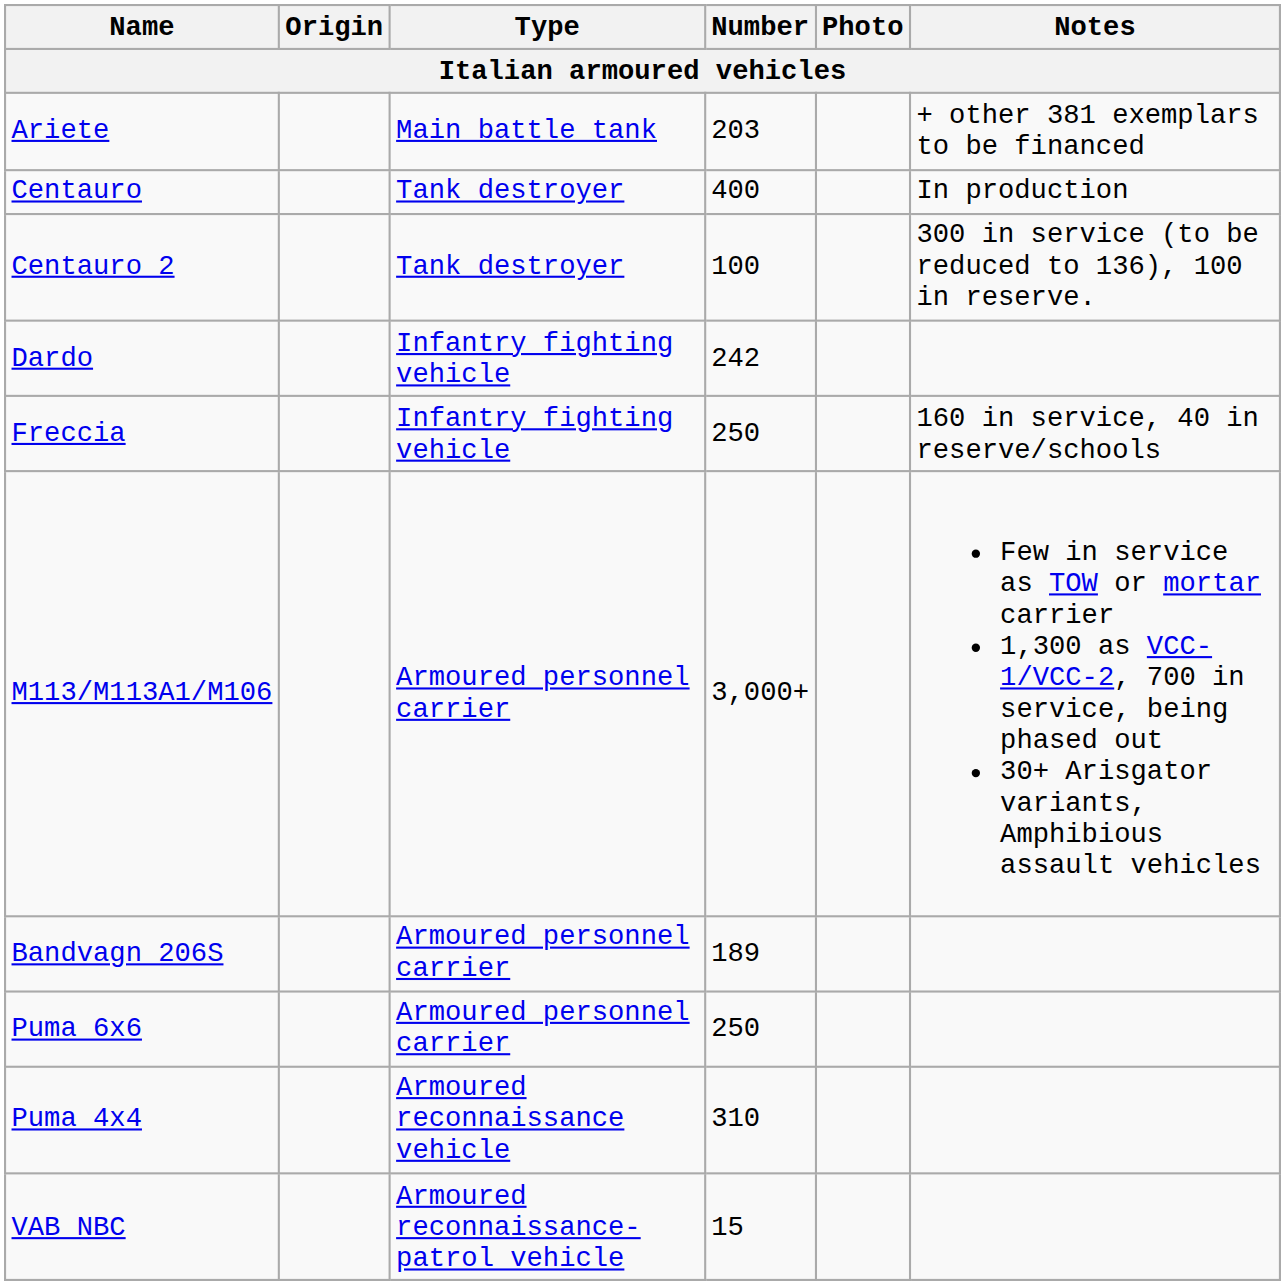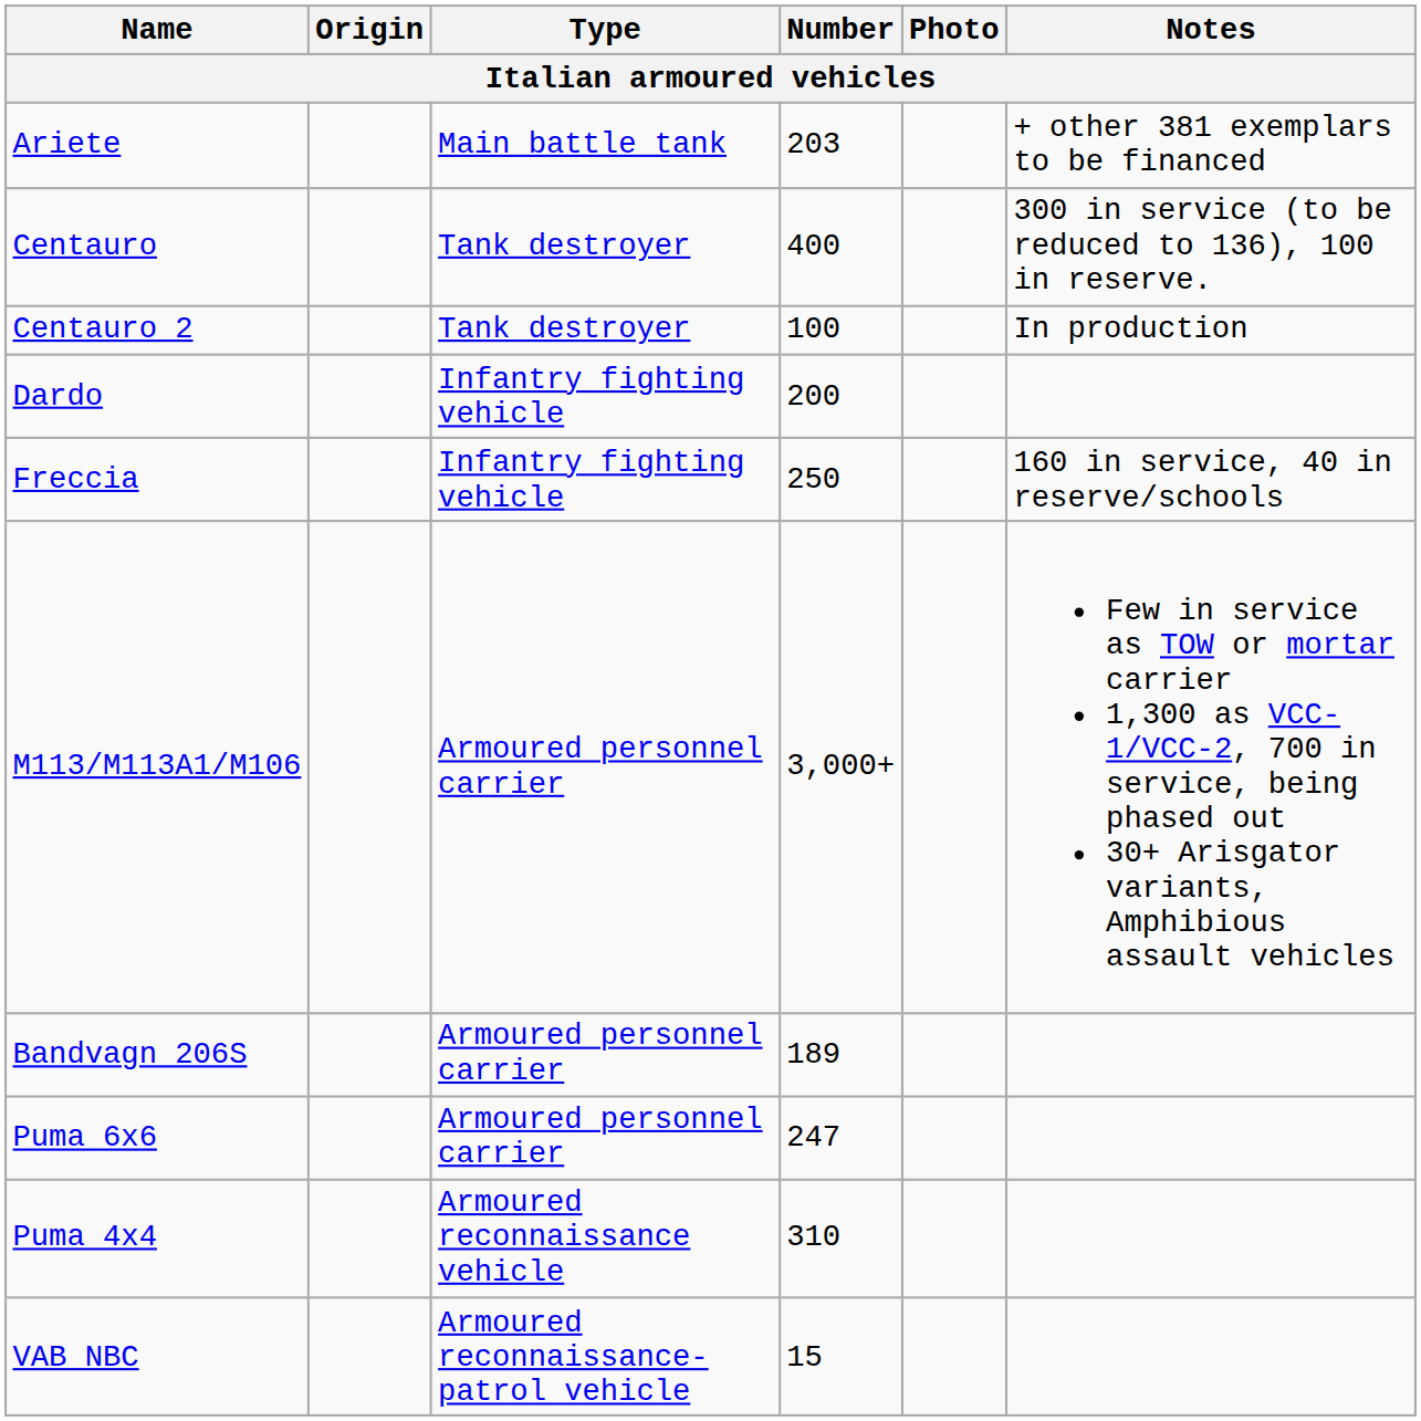Centauro | Notes: In production -> 300 in service (to be reduced to 136), 100 in reserve.
Centauro 2 | Notes: 300 in service (to be reduced to 136), 100 in reserve. -> In production
Dardo | Number: 242 -> 200
Puma 6x6 | Number: 250 -> 247
